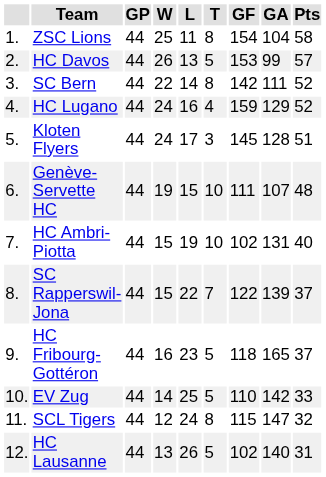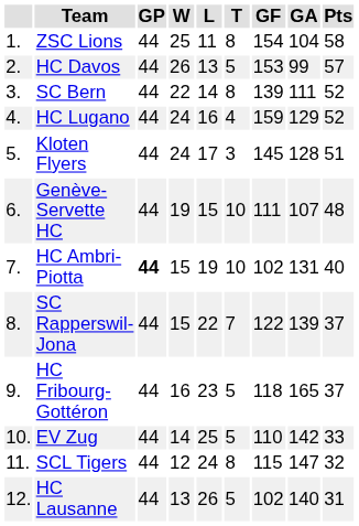SC Bern | GF: 142 -> 139
HC Ambri-Piotta | GP: normal -> bold
